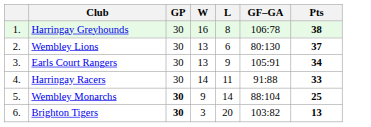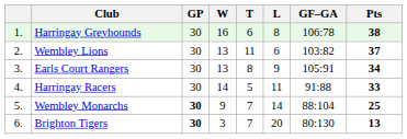+ column: T | 6 | 11 | 8 | 5 | 7 | 7
Wembley Lions | GF–GA: 80:130 -> 103:82
Brighton Tigers | GF–GA: 103:82 -> 80:130
